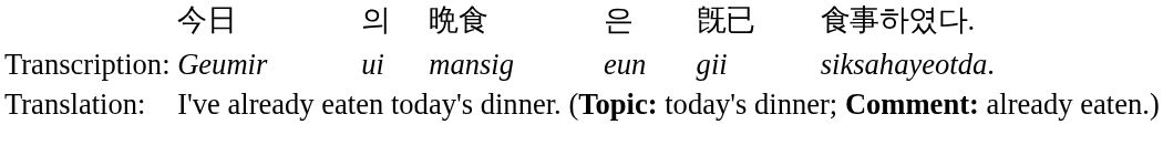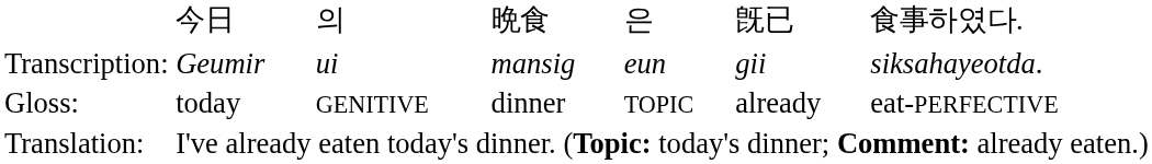+ row: Gloss: | today | GENITIVE | dinner | TOPIC | already | eat-PERFECTIVE
